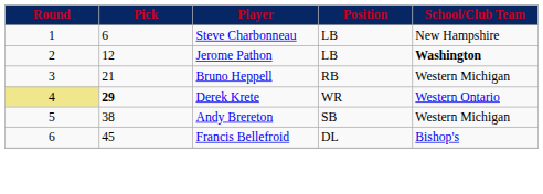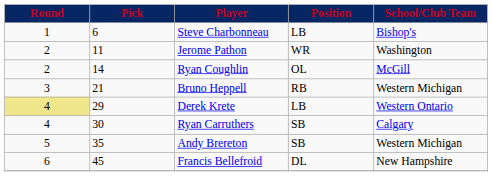Steve Charbonneau | School/Club Team: New Hampshire -> Bishop's
Jerome Pathon | Pick: 12 -> 11
Jerome Pathon | Position: LB -> WR
Jerome Pathon | School/Club Team: bold -> normal
+ row: 2 | 14 | Ryan Coughlin | OL | McGill
Derek Krete | Pick: bold -> normal
Derek Krete | Position: WR -> LB
+ row: 4 | 30 | Ryan Carruthers | SB | Calgary
Andy Brereton | Pick: 38 -> 35
Francis Bellefroid | School/Club Team: Bishop's -> New Hampshire
